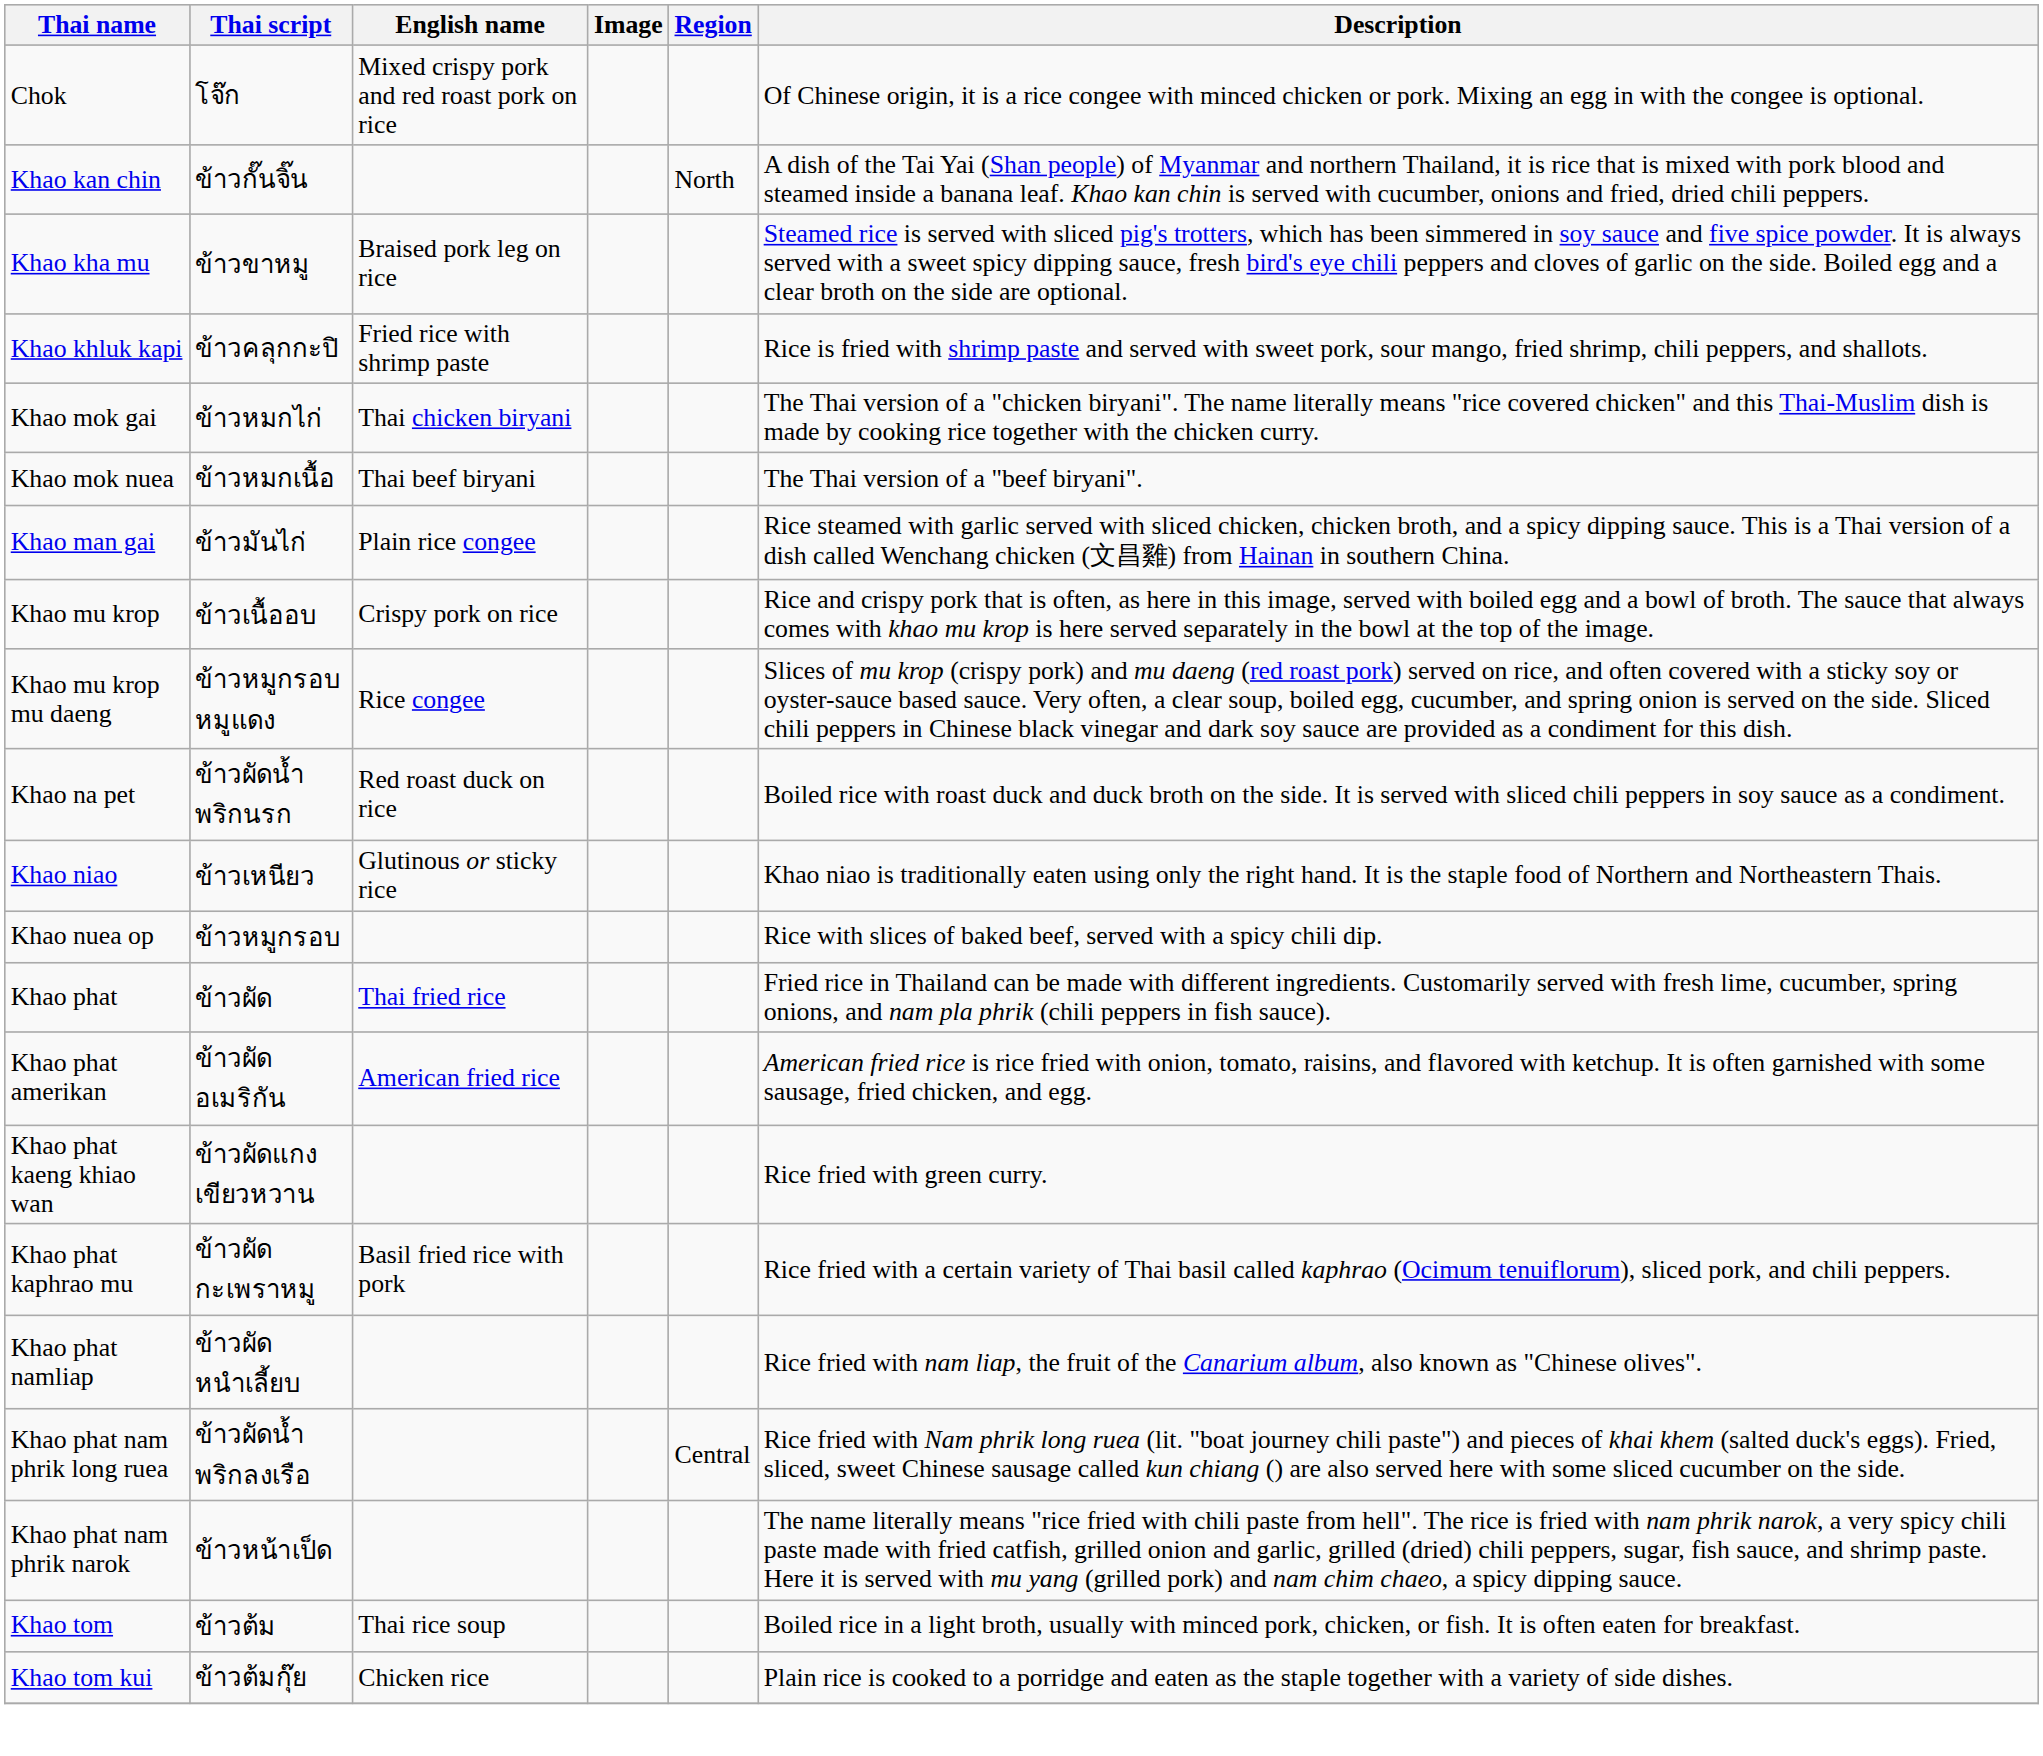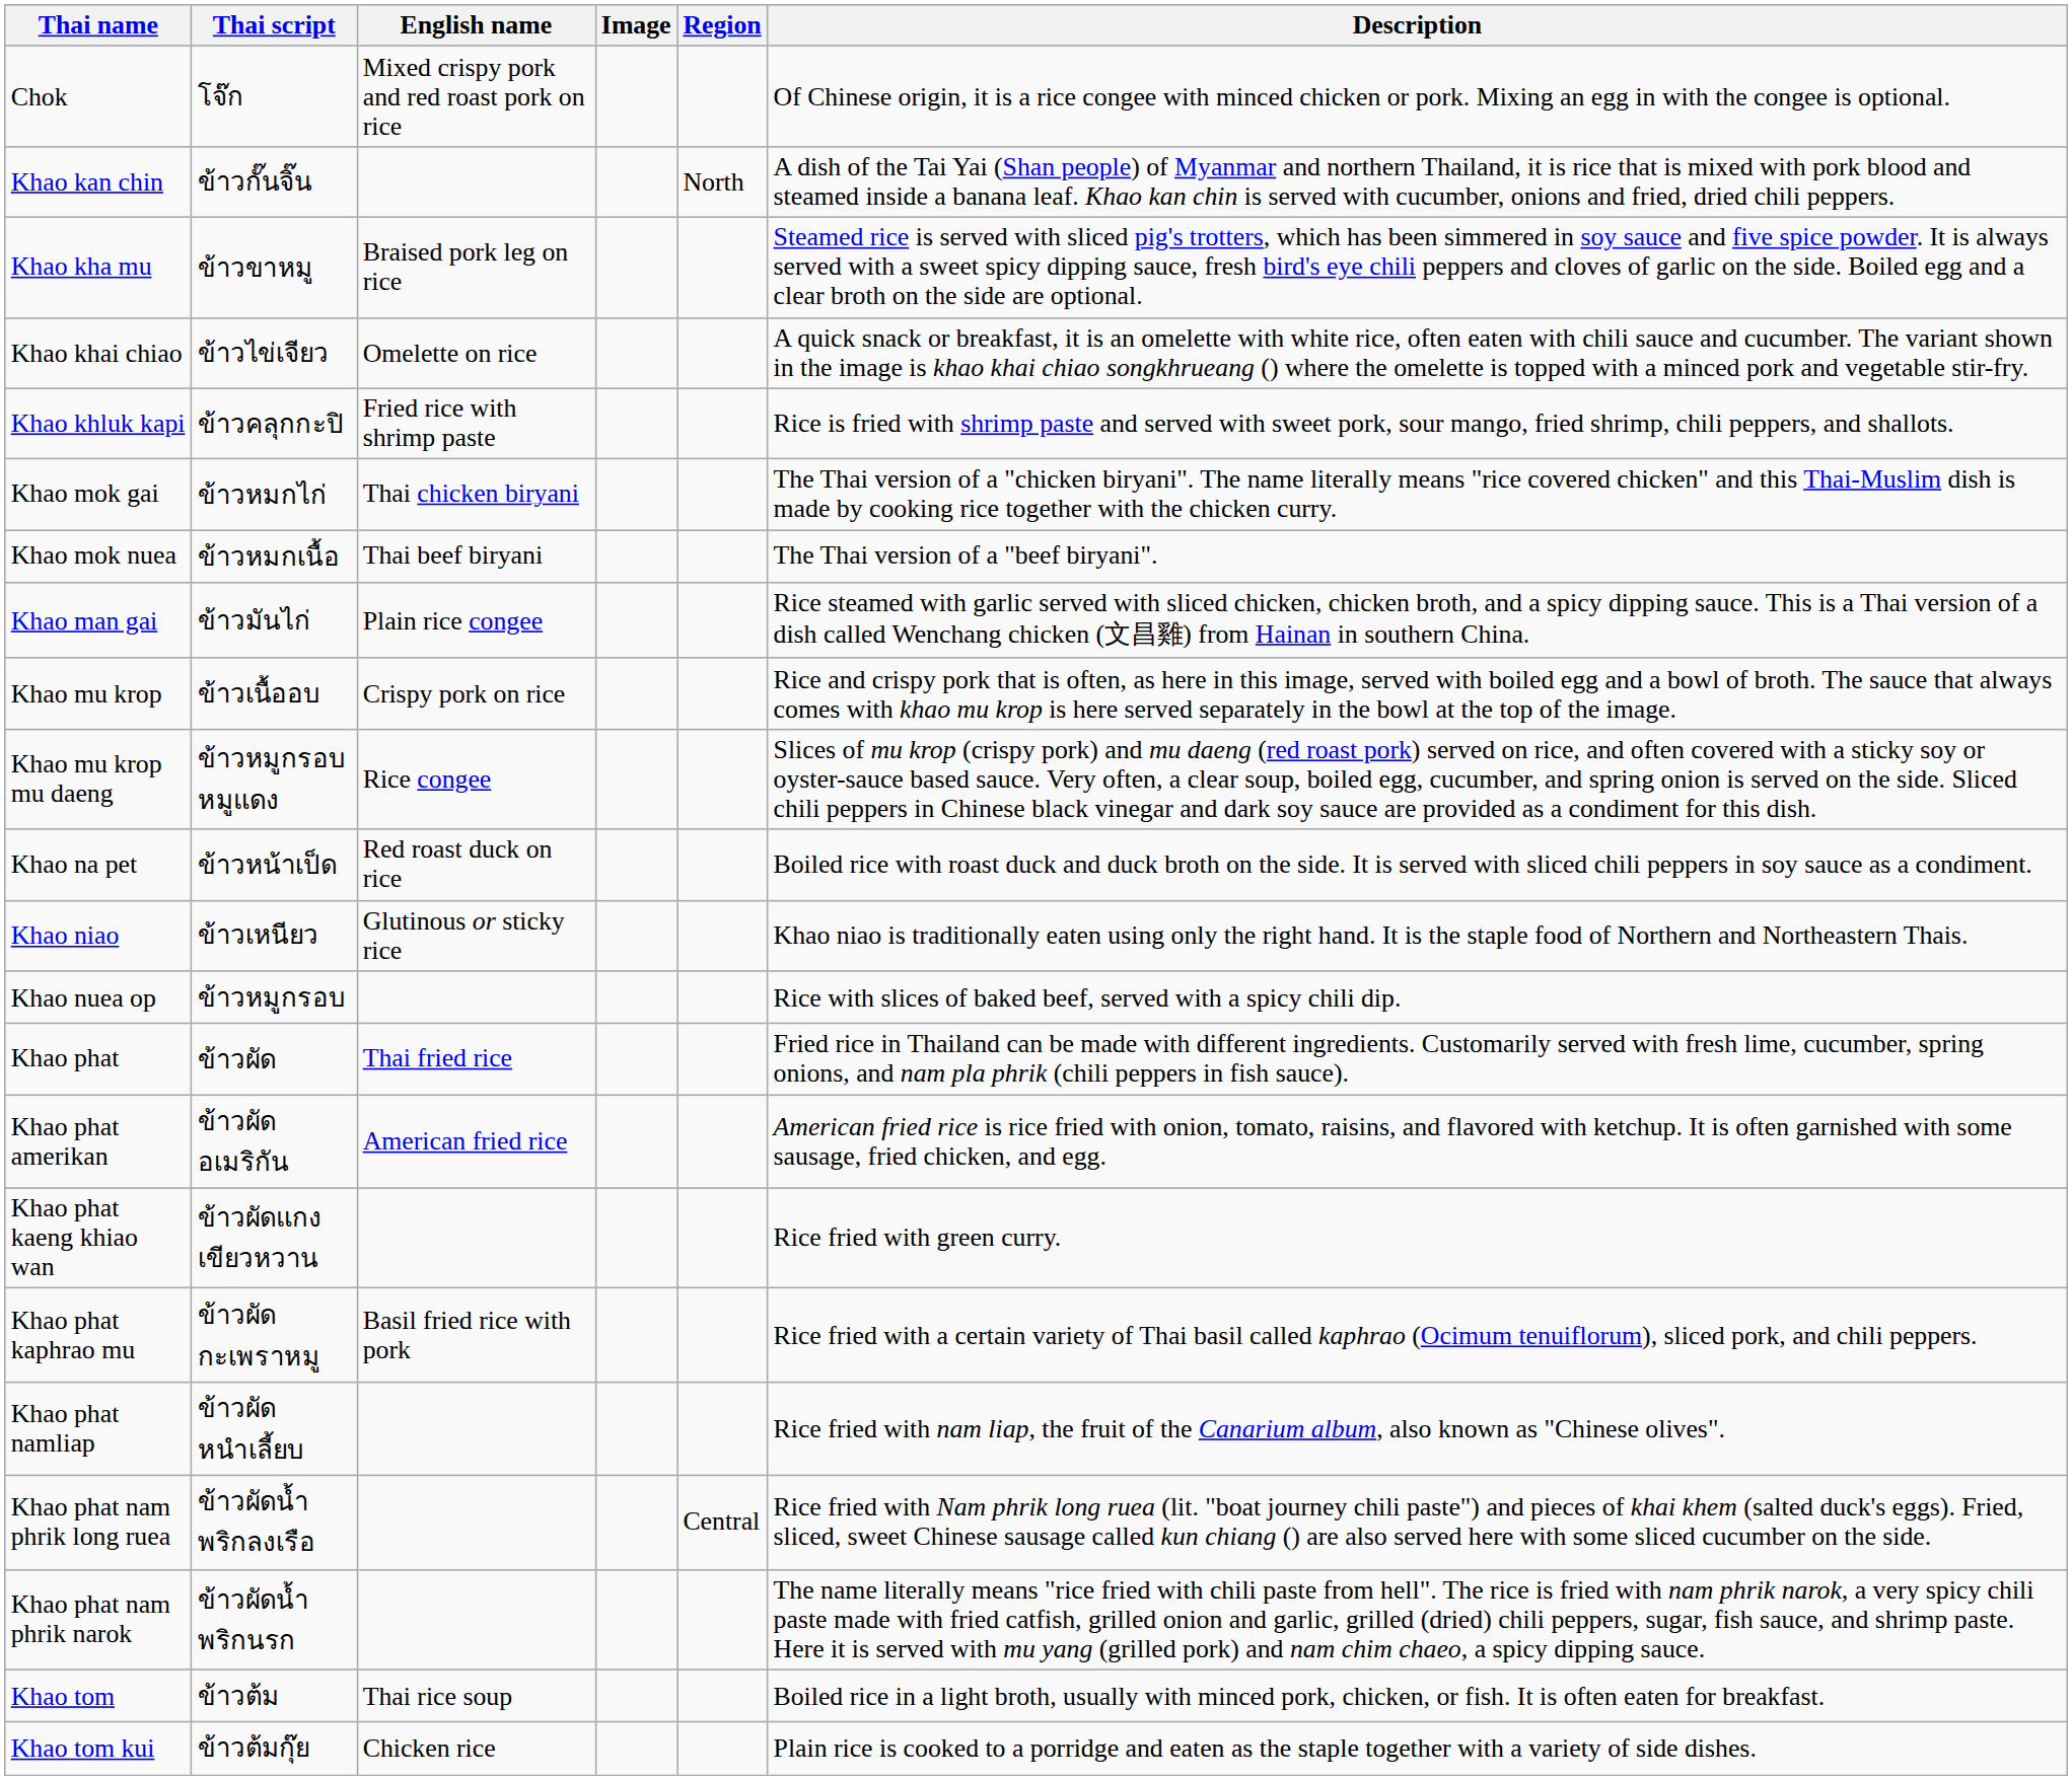+ row: Khao khai chiao | ข้าวไข่เจียว | Omelette on rice | A quick snack or breakfast, it is an omelette with white rice, often eaten with chili sauce and cucumber. The variant shown in the image is khao khai chiao songkhrueang () where the omelette is topped with a minced pork and vegetable stir-fry.
Khao na pet | Thai script: ข้าวผัดน้ำพริกนรก -> ข้าวหน้าเป็ด
Khao phat nam phrik narok | Thai script: ข้าวหน้าเป็ด -> ข้าวผัดน้ำพริกนรก
